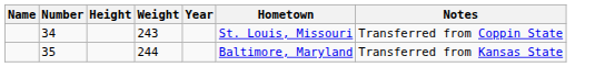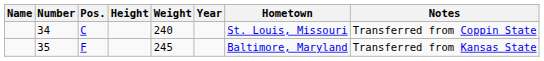+ column: Pos. | C | F
34 | Weight: 243 -> 240
35 | Weight: 244 -> 245
